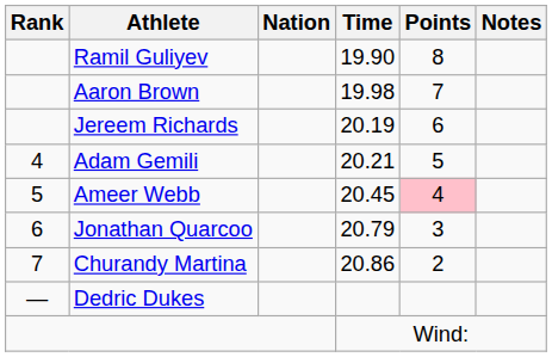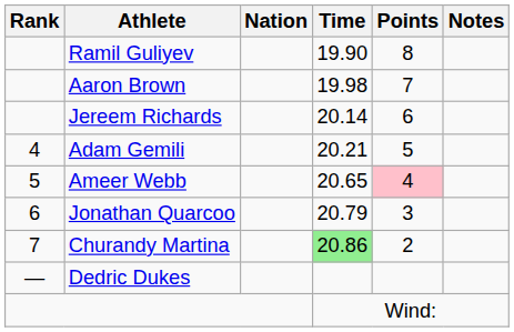Jereem Richards | Time: 20.19 -> 20.14
Ameer Webb | Time: 20.45 -> 20.65
Churandy Martina | Time: no background -> lightgreen background
